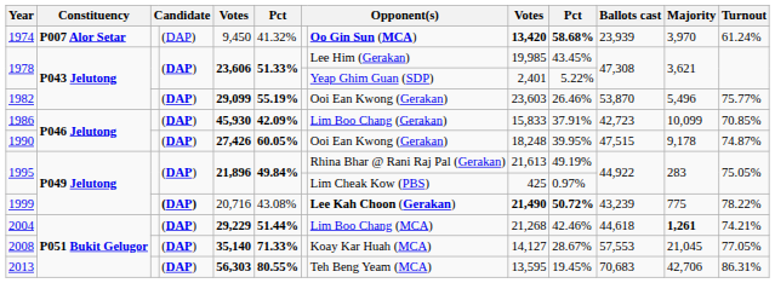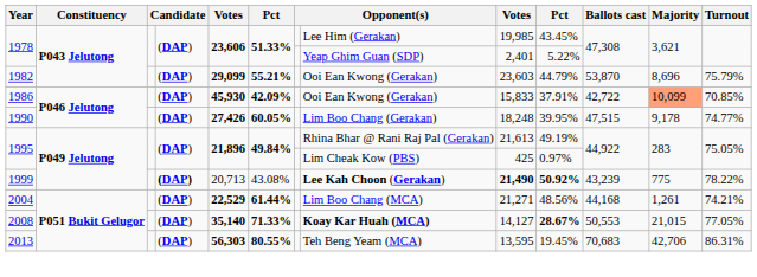- row: 1974 | P007 Alor Setar | (DAP) | 9,450 | 41.32% | Oo Gin Sun (MCA) | 13,420 | 58.68% | 23,939 | 3,970 | 61.24%
1982 | column 6: 55.19% -> 55.21%
1982 | column 10: 26.46% -> 44.79%
1982 | Majority: 5,496 -> 8,696
1982 | Turnout: 75.77% -> 75.79%
1986 | column 8: Lim Boo Chang (Gerakan) -> Ooi Ean Kwong (Gerakan)
1986 | Ballots cast: 42,723 -> 42,722
1986 | Majority: no background -> lightsalmon background
1990 | column 8: Ooi Ean Kwong (Gerakan) -> Lim Boo Chang (Gerakan)
1990 | Turnout: 74.87% -> 74.77%
1999 | column 5: 20,716 -> 20,713
1999 | column 10: 50.72% -> 50.92%
2004 | column 5: 29,229 -> 22,529
2004 | column 6: 51.44% -> 61.44%
2004 | column 9: 21,268 -> 21,271
2004 | column 10: 42.46% -> 48.56%
2004 | Ballots cast: 44,618 -> 44,168
2004 | Majority: bold -> normal
2008 | column 8: normal -> bold
2008 | column 10: normal -> bold
2008 | Ballots cast: 57,553 -> 50,553
2008 | Majority: 21,045 -> 21,015
